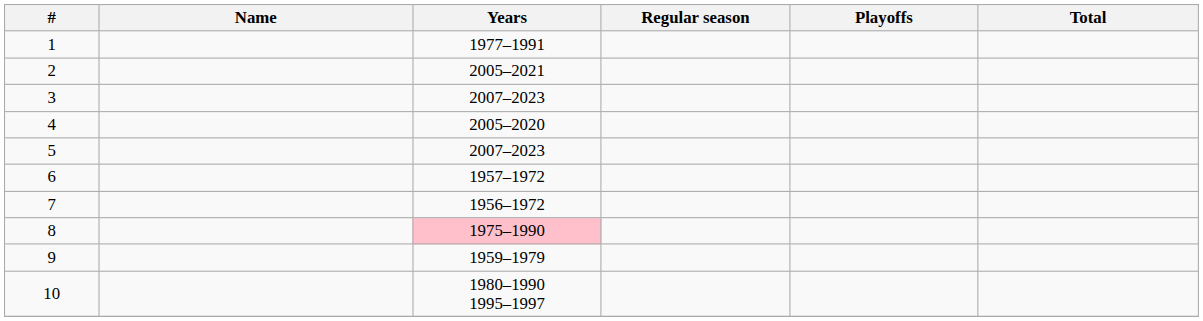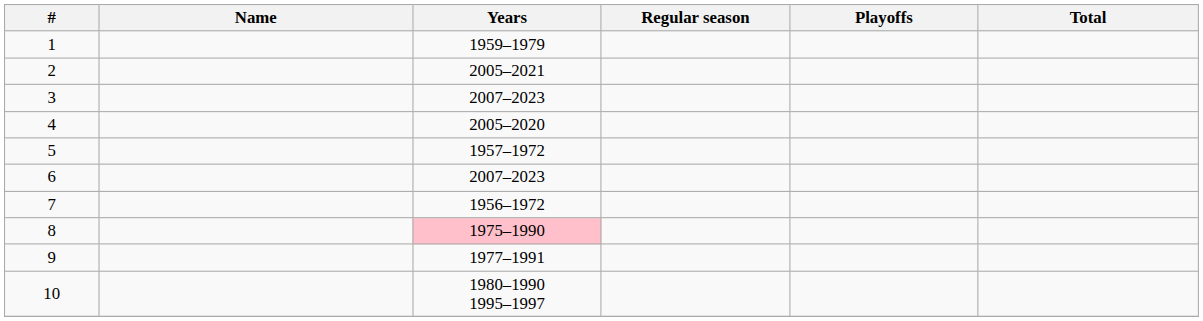1 | Years: 1977–1991 -> 1959–1979
5 | Years: 2007–2023 -> 1957–1972
6 | Years: 1957–1972 -> 2007–2023
9 | Years: 1959–1979 -> 1977–1991
